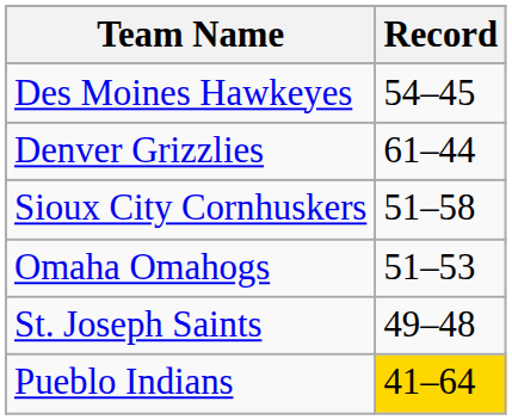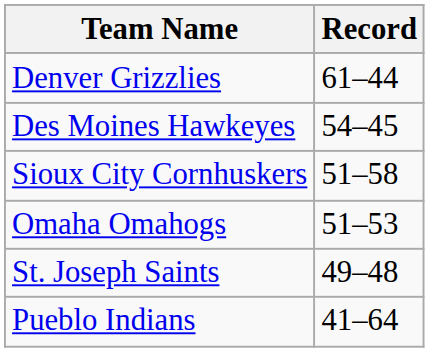rows swapped: Denver Grizzlies <-> Des Moines Hawkeyes
Pueblo Indians | Record: gold background -> no background
